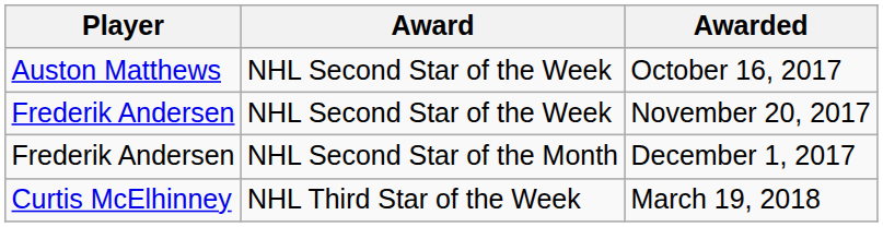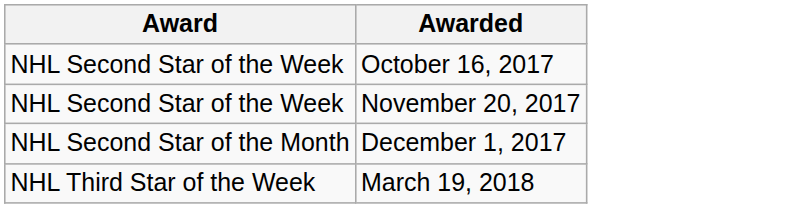- column: Player | Auston Matthews | Frederik Andersen | Frederik Andersen | Curtis McElhinney
